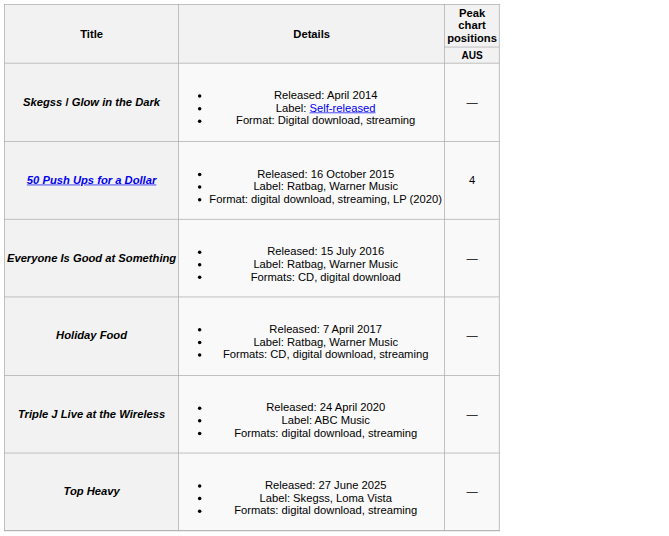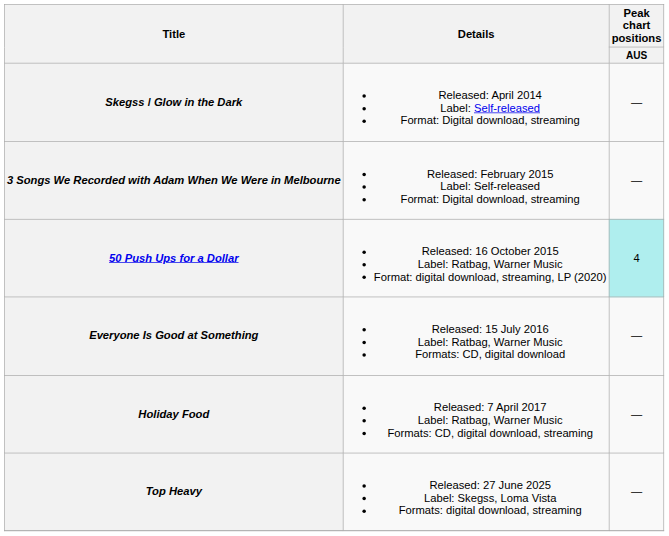+ row: 3 Songs We Recorded with Adam When We Were in Melbourne | Released: February 2015 Label: Self-released Format: Digital download, streaming | —
50 Push Ups for a Dollar | Peak chart positions / AUS: no background -> paleturquoise background
- row: Triple J Live at the Wireless | Released: 24 April 2020 Label: ABC Music Formats: digital download, streaming | —
